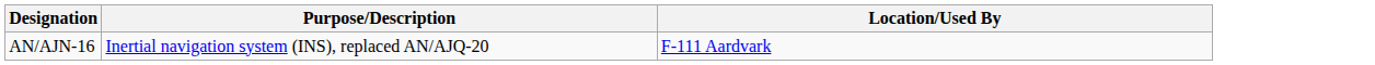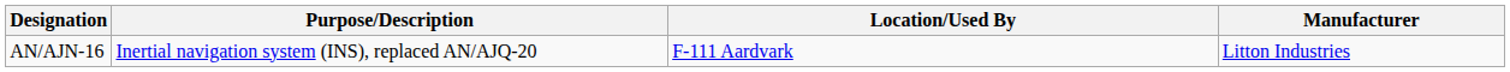+ column: Manufacturer | Litton Industries
